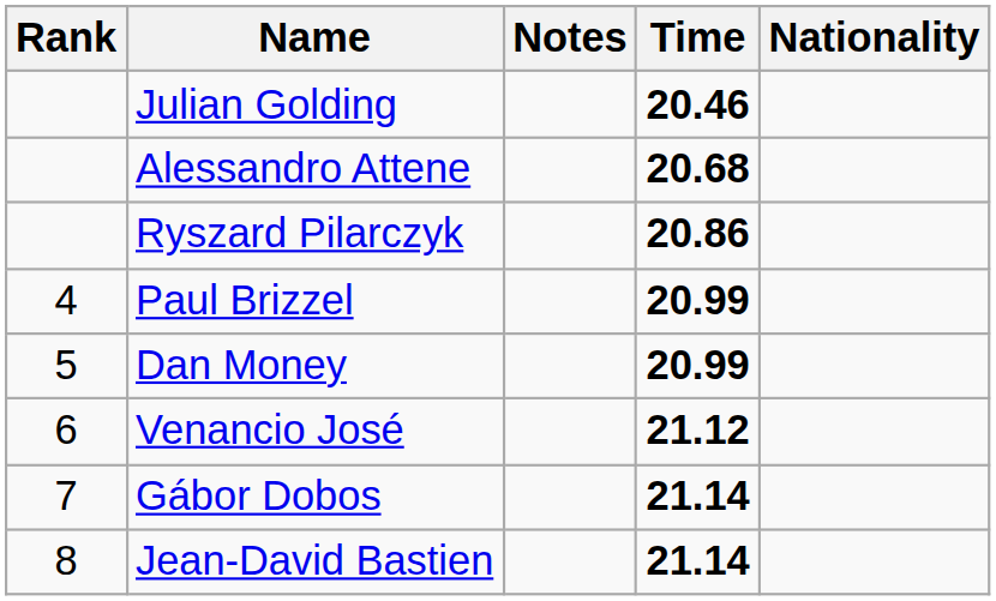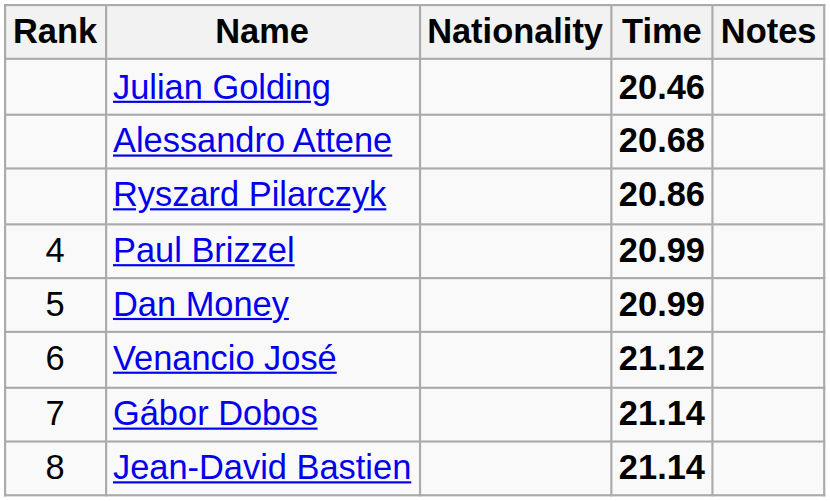columns swapped: Nationality <-> Notes
